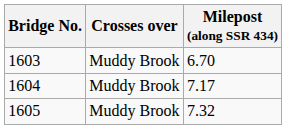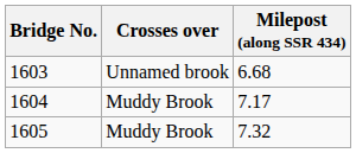1603 | Crosses over: Muddy Brook -> Unnamed brook
1603 | Milepost (along SSR 434): 6.70 -> 6.68
